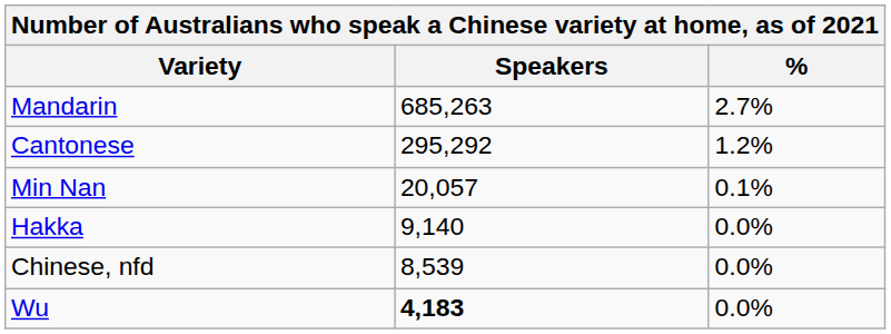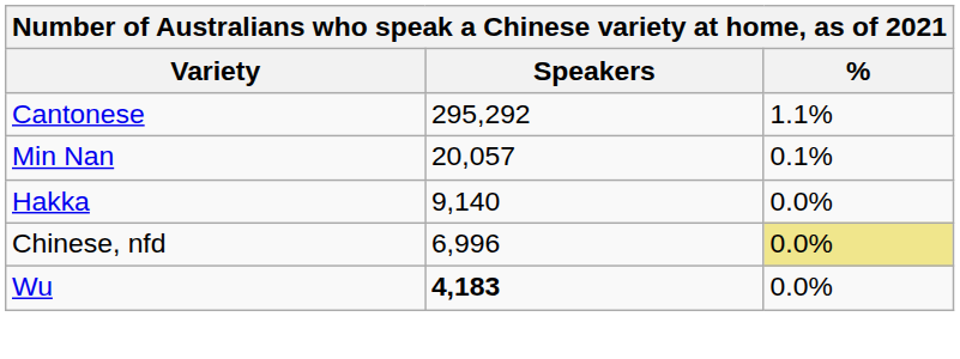- row: Mandarin | 685,263 | 2.7%
Cantonese | %: 1.2% -> 1.1%
Chinese, nfd | Speakers: 8,539 -> 6,996
Chinese, nfd | %: no background -> khaki background
